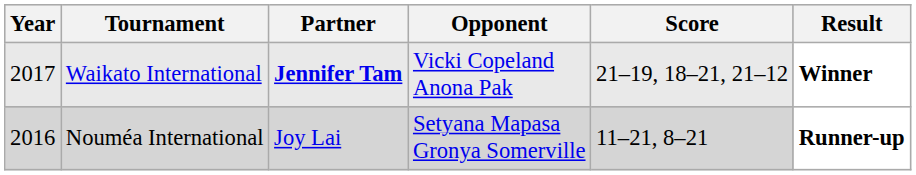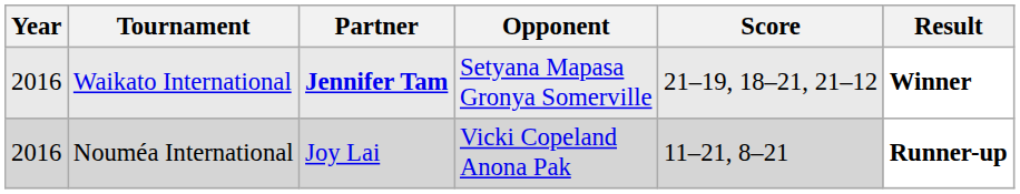Waikato International | Year: 2017 -> 2016
Waikato International | Opponent: Vicki Copeland Anona Pak -> Setyana Mapasa Gronya Somerville
Nouméa International | Opponent: Setyana Mapasa Gronya Somerville -> Vicki Copeland Anona Pak
